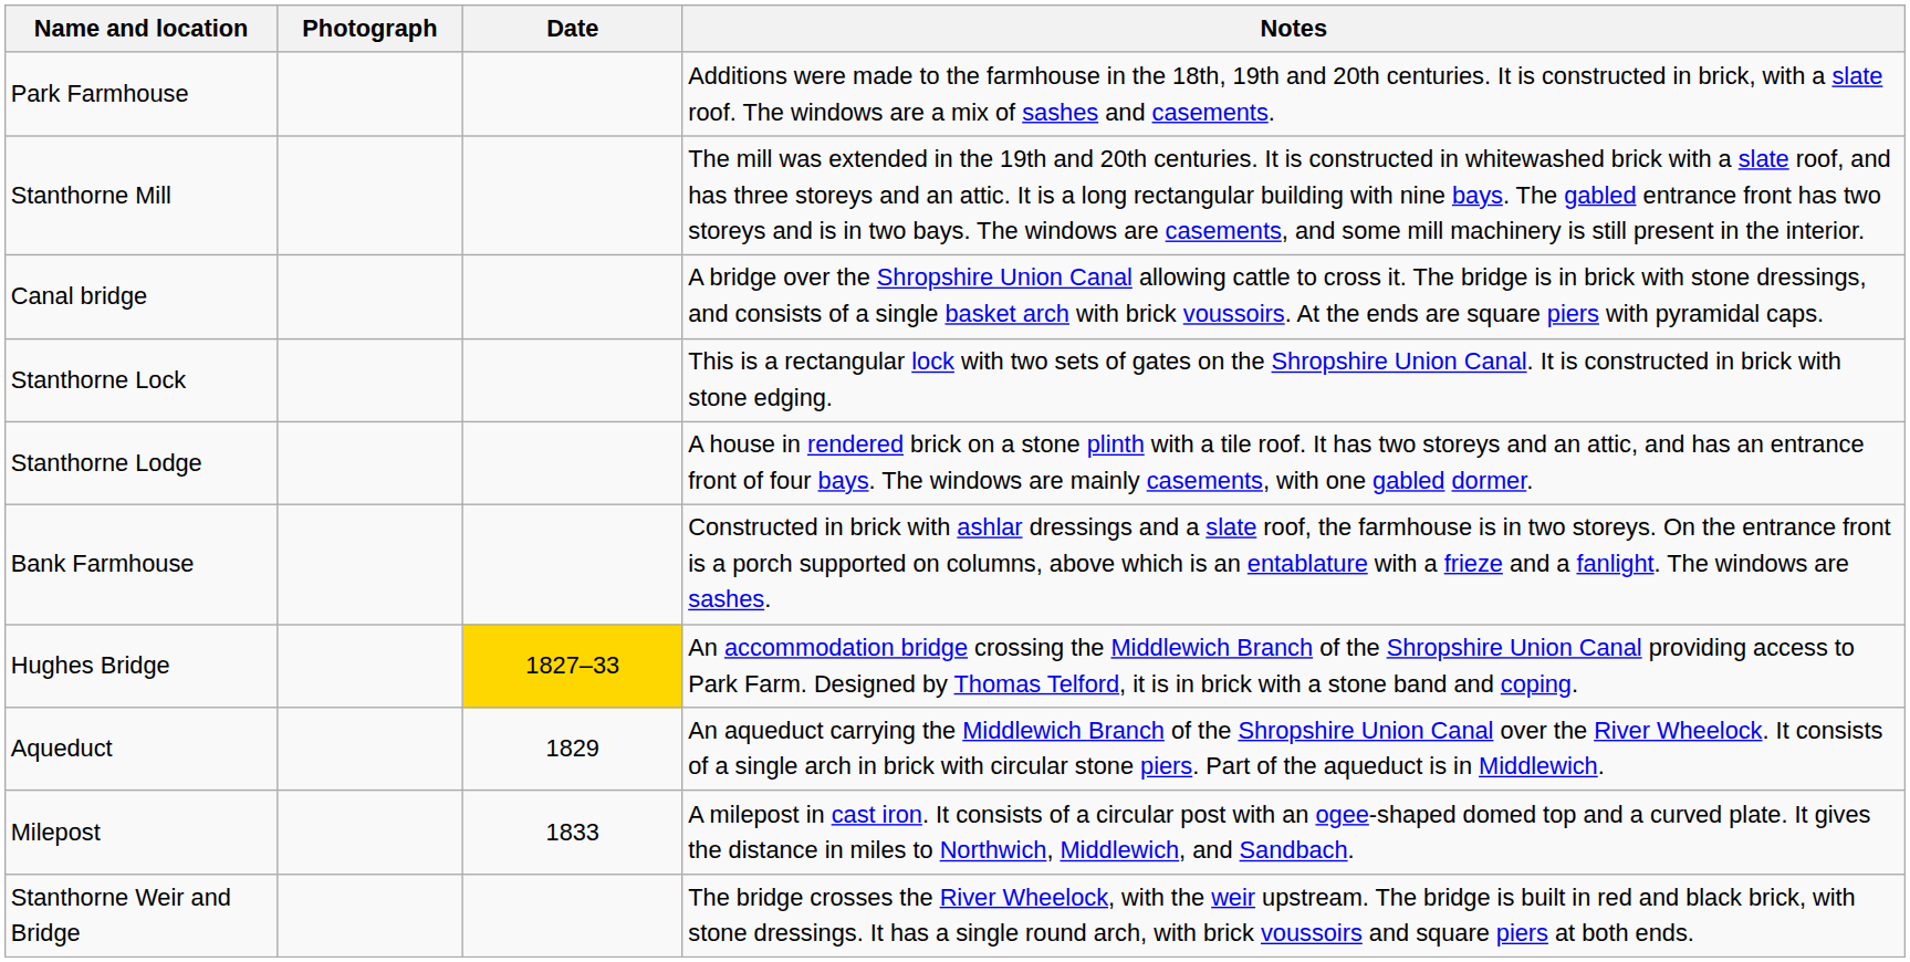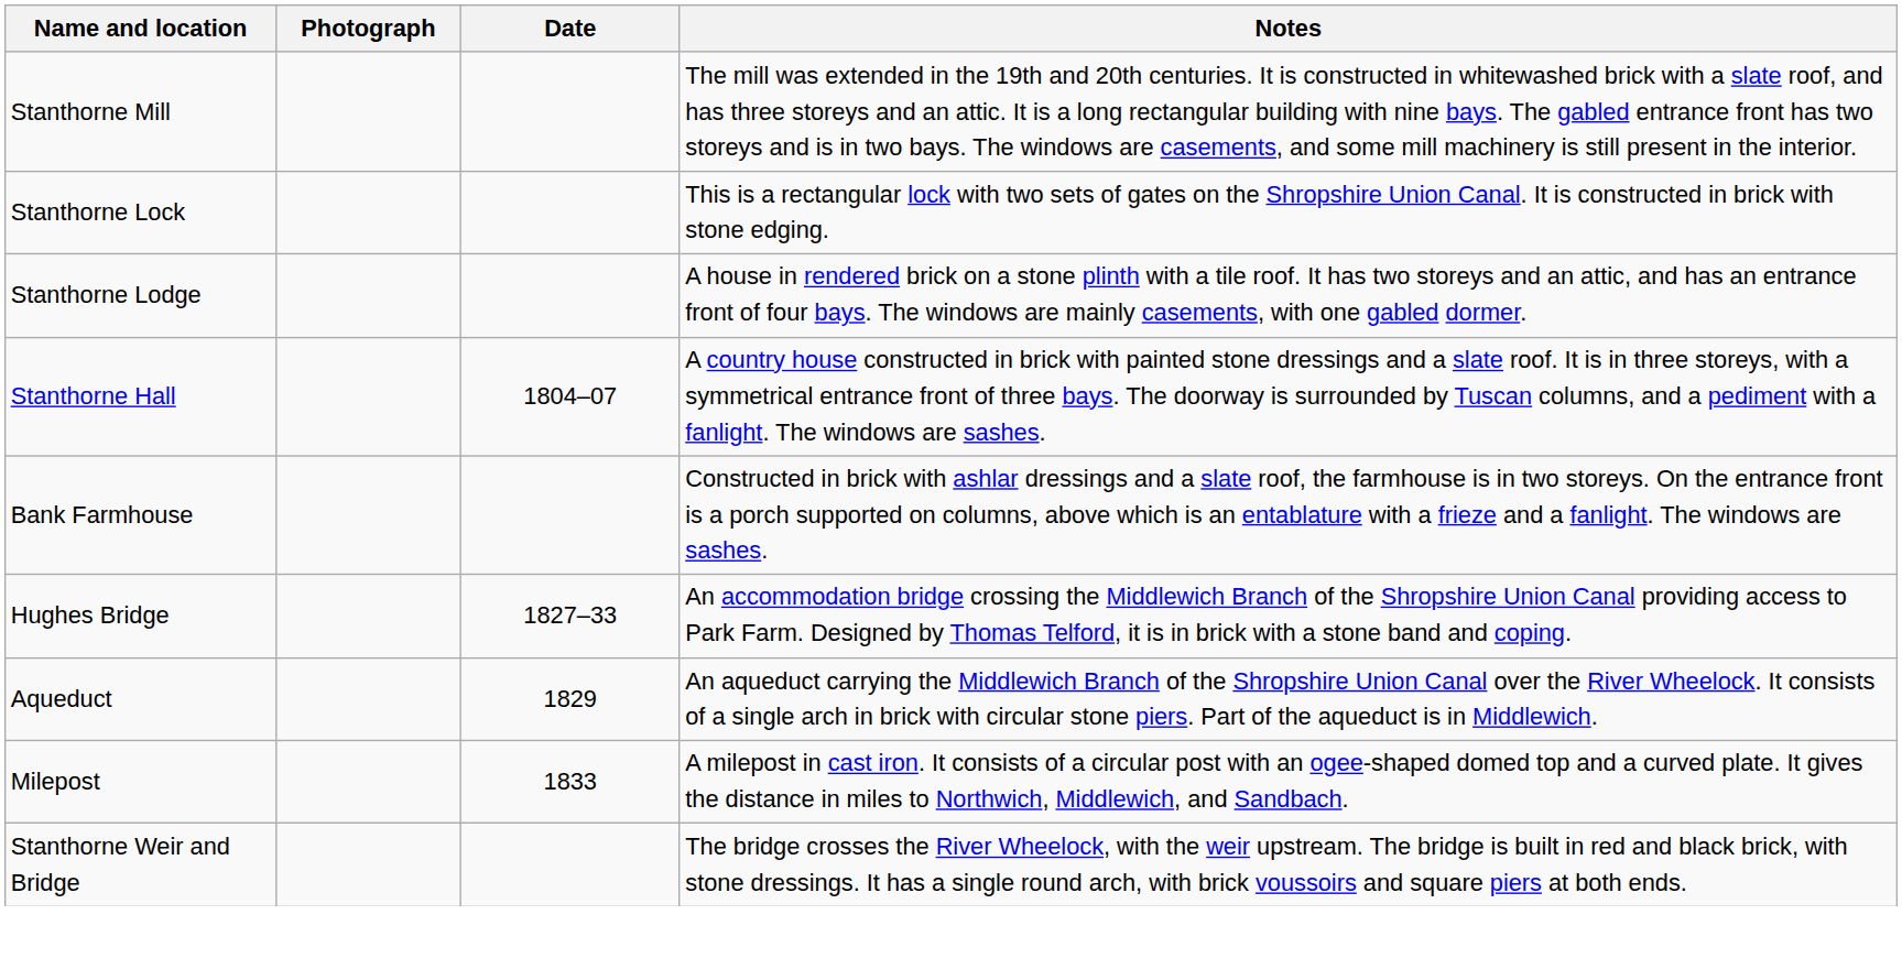- row: Park Farmhouse | Additions were made to the farmhouse in the 18th, 19th and 20th centuries. It is constructed in brick, with a slate roof. The windows are a mix of sashes and casements.
- row: Canal bridge | A bridge over the Shropshire Union Canal allowing cattle to cross it. The bridge is in brick with stone dressings, and consists of a single basket arch with brick voussoirs. At the ends are square piers with pyramidal caps.
+ row: Stanthorne Hall | 1804–07 | A country house constructed in brick with painted stone dressings and a slate roof. It is in three storeys, with a symmetrical entrance front of three bays. The doorway is surrounded by Tuscan columns, and a pediment with a fanlight. The windows are sashes.
Hughes Bridge | Date: gold background -> no background
